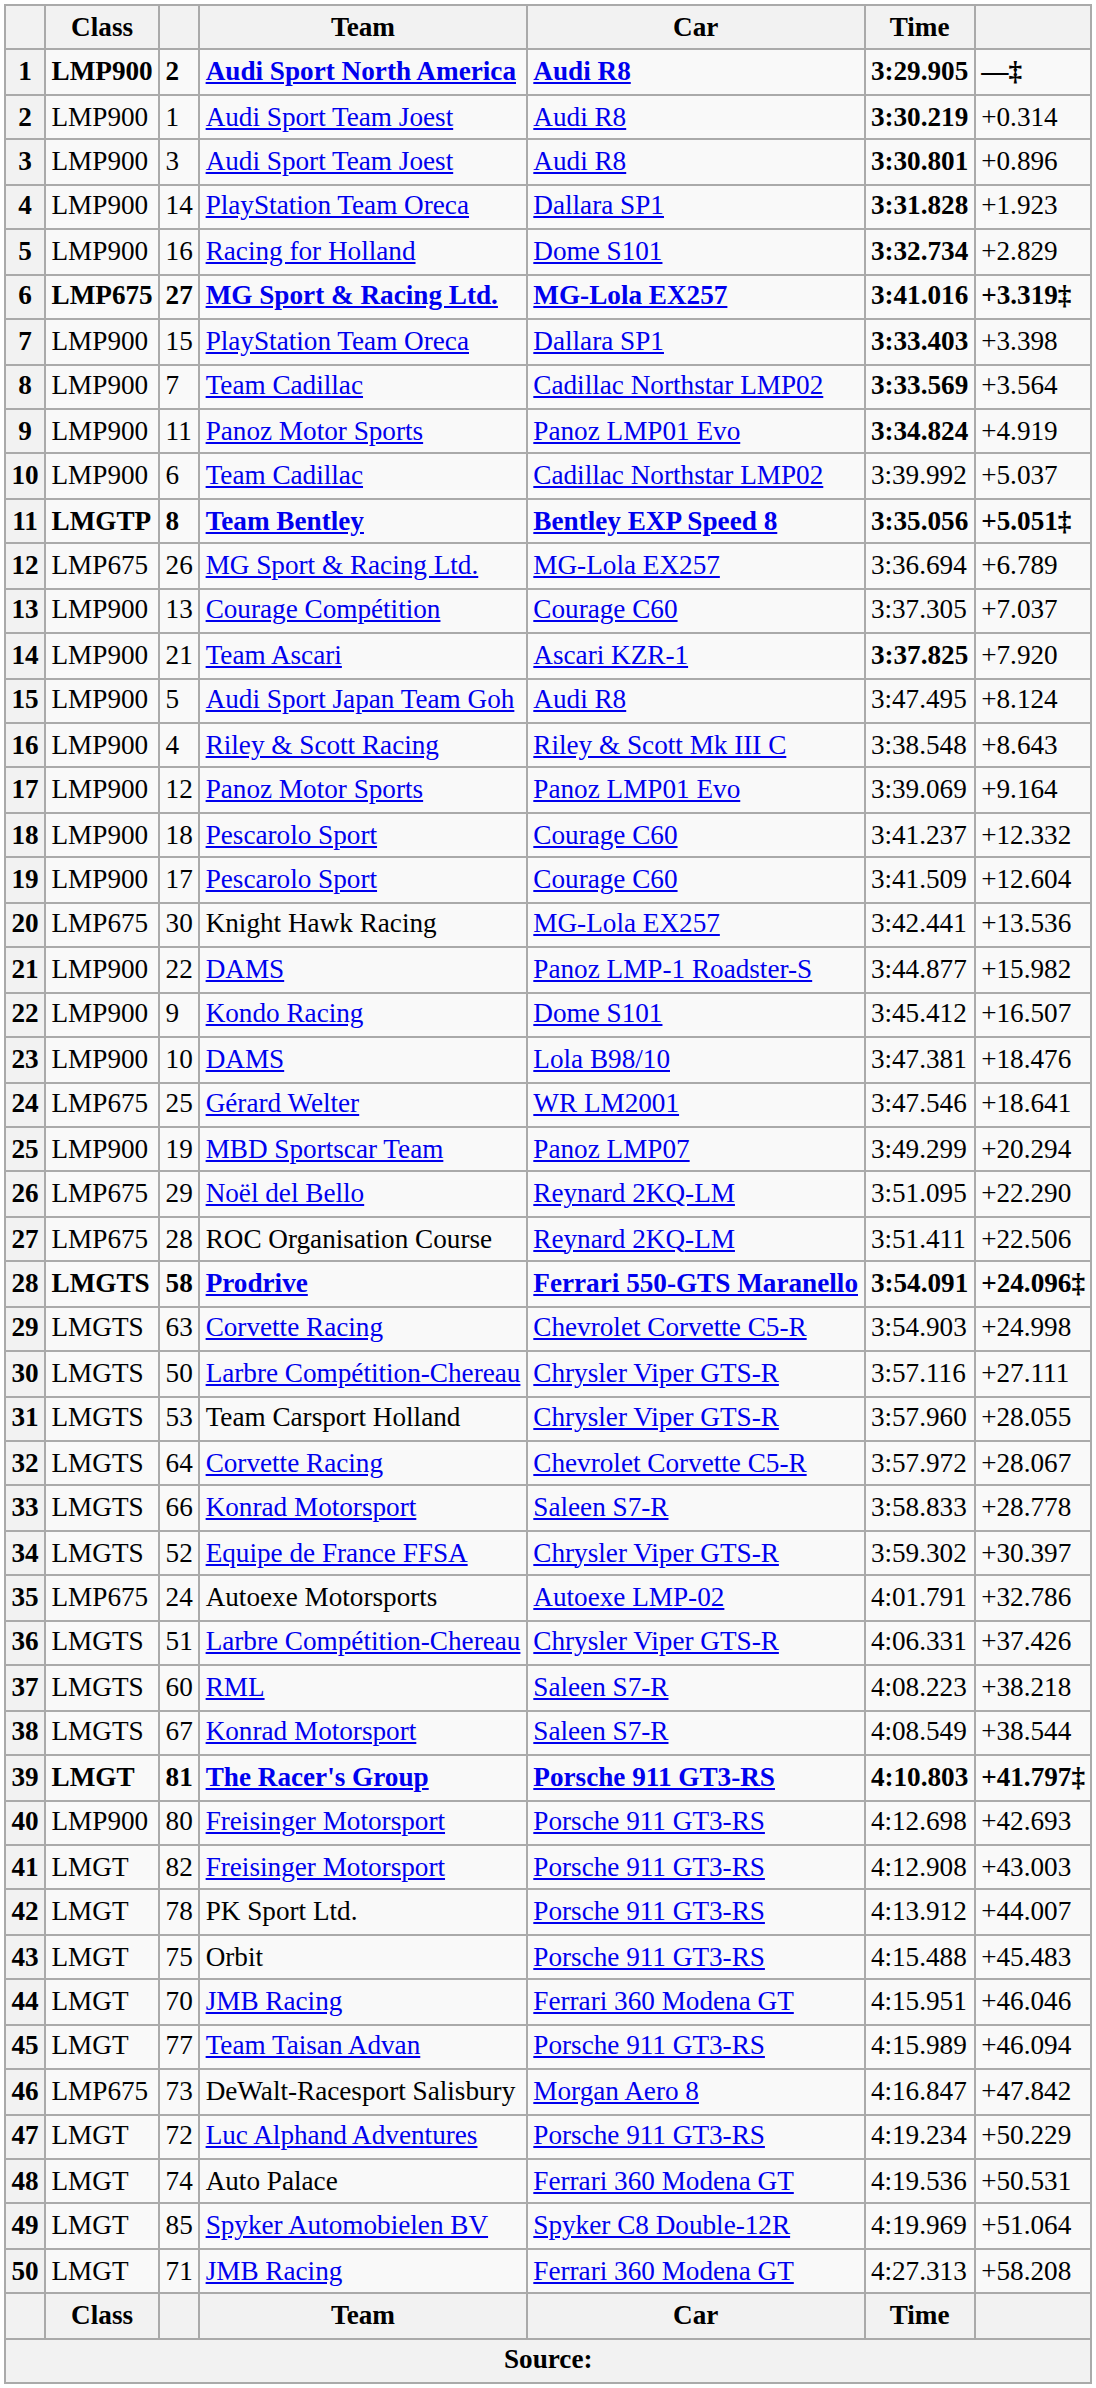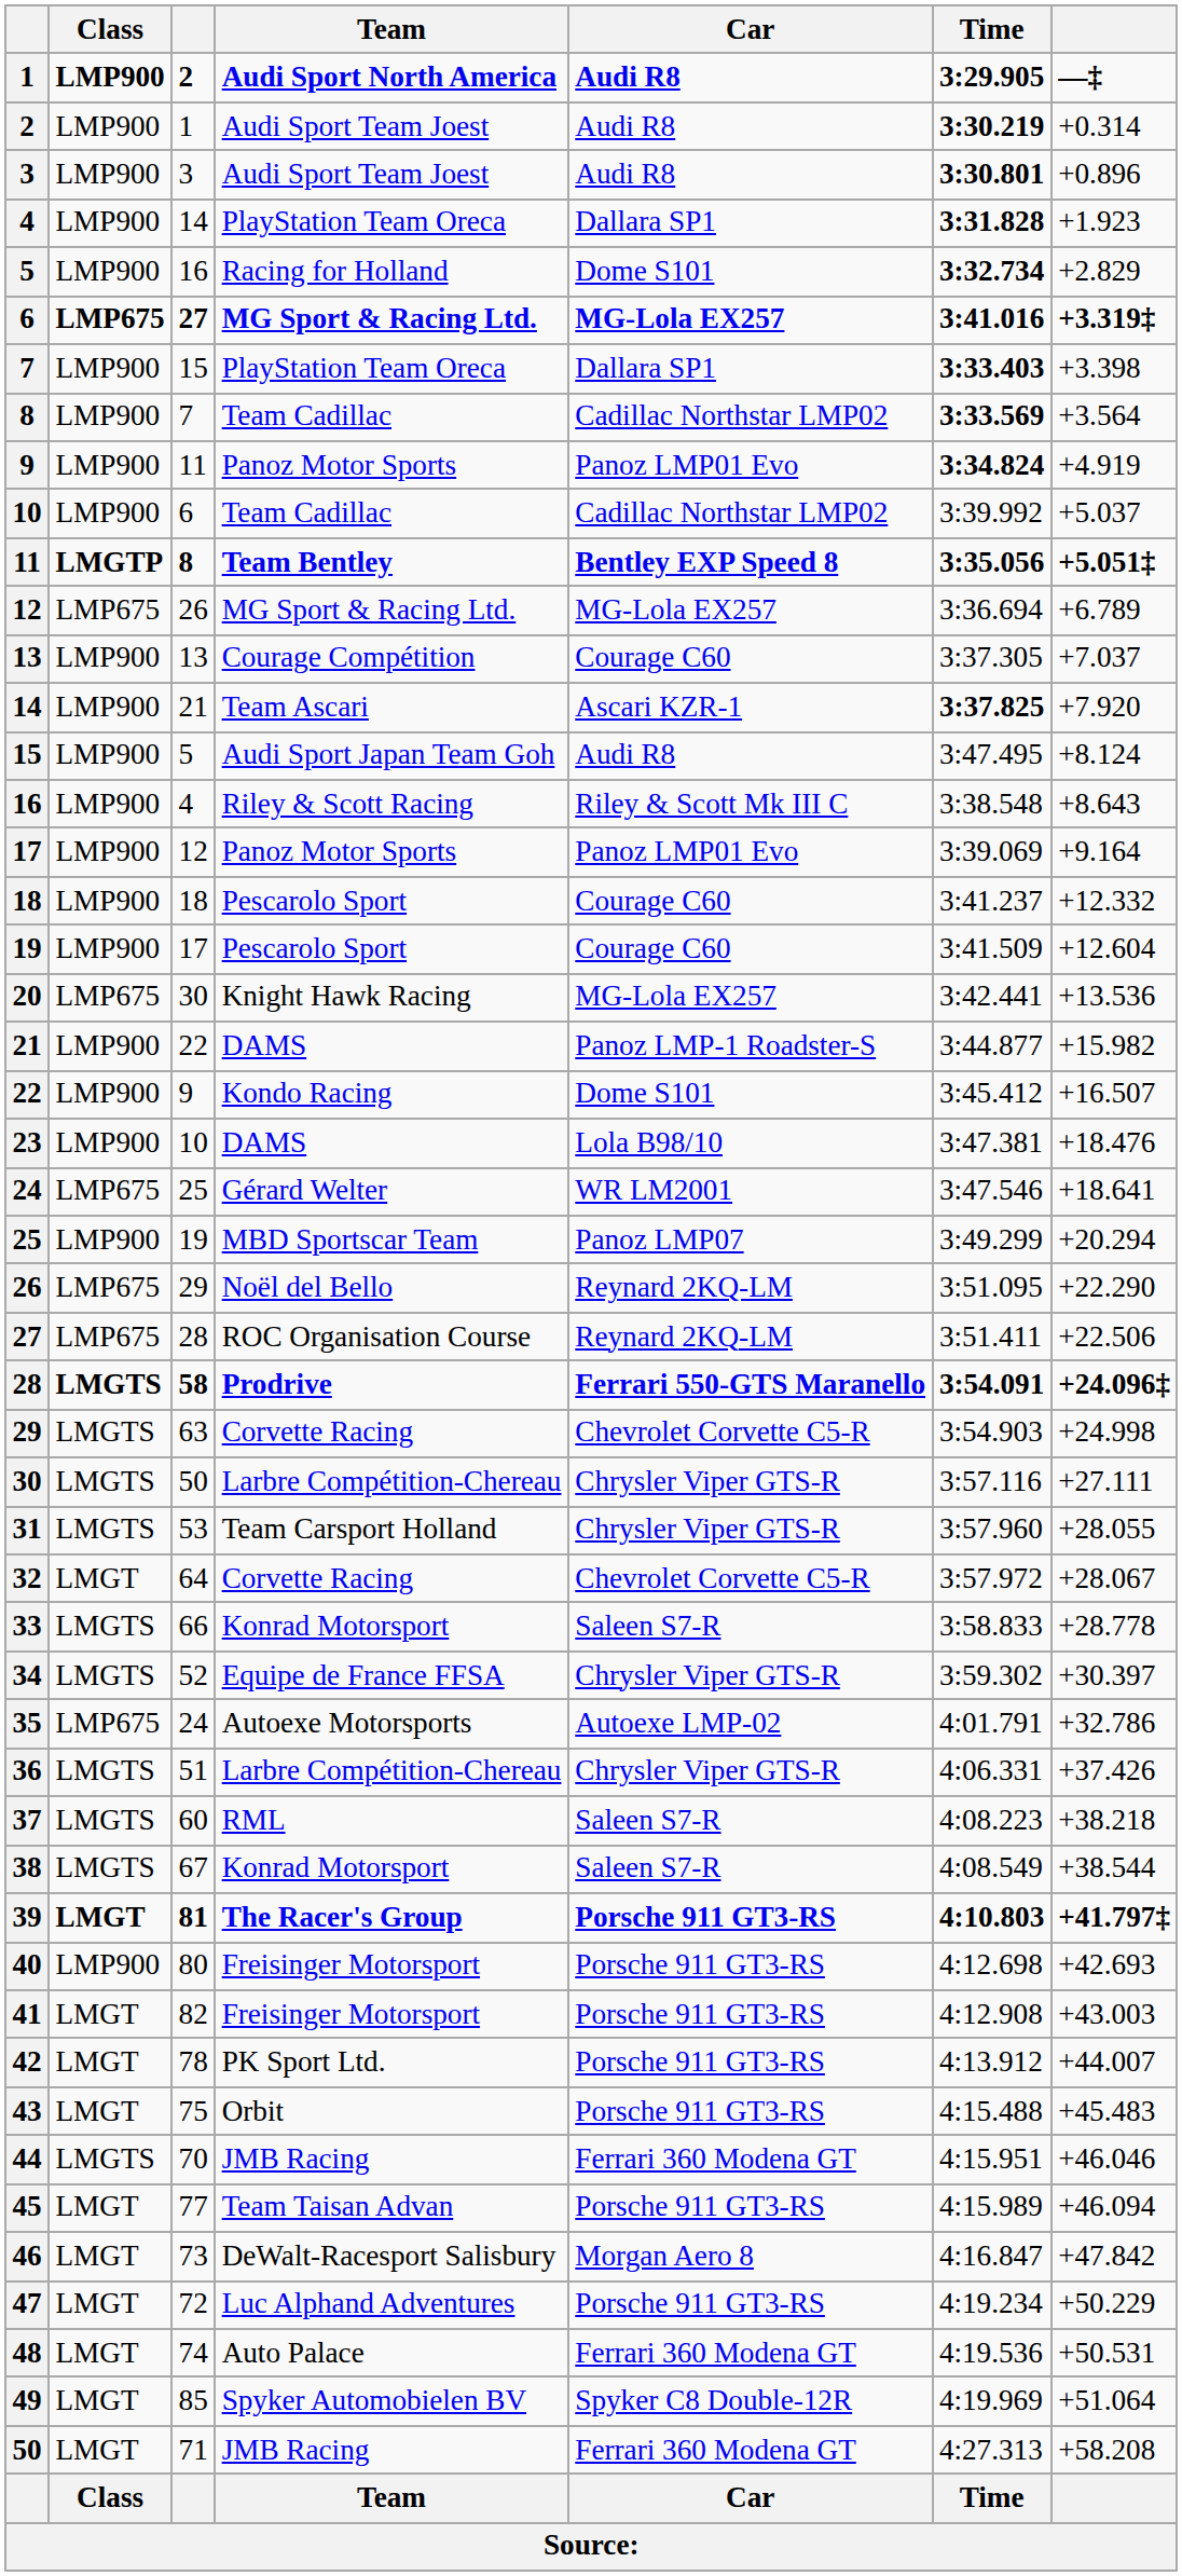32 | Class: LMGTS -> LMGT
44 | Class: LMGT -> LMGTS
46 | Class: LMP675 -> LMGT
